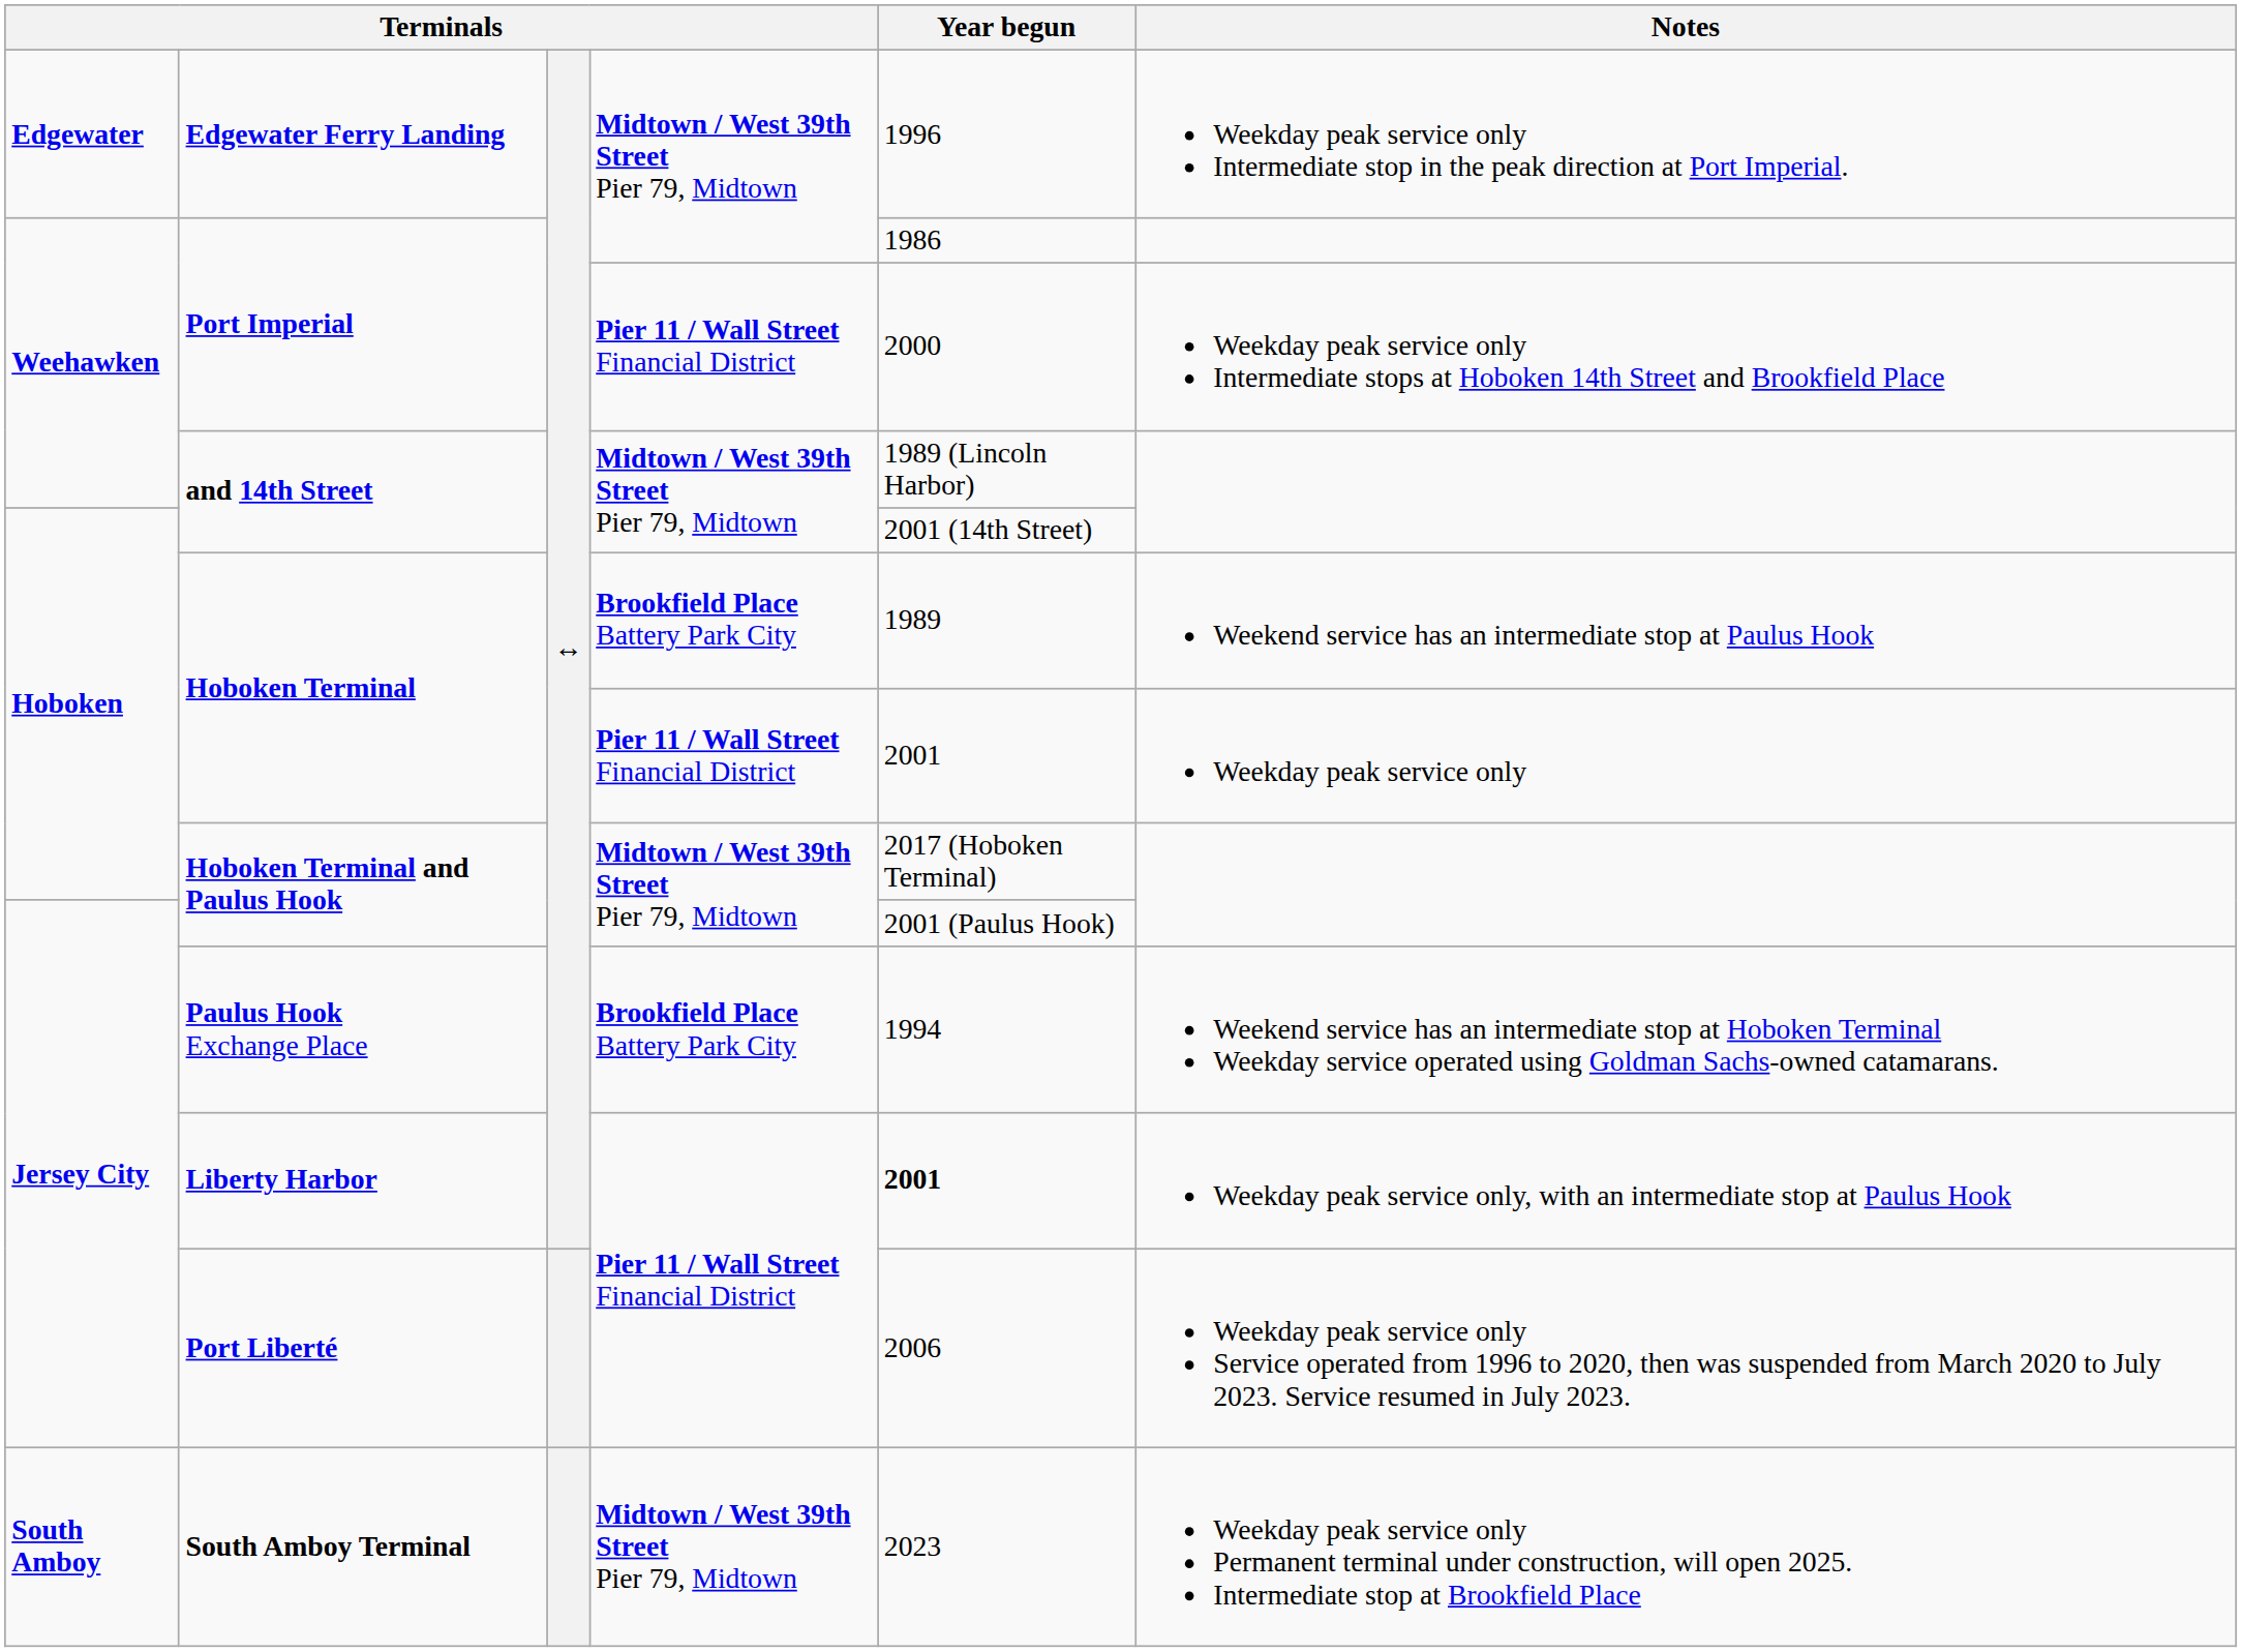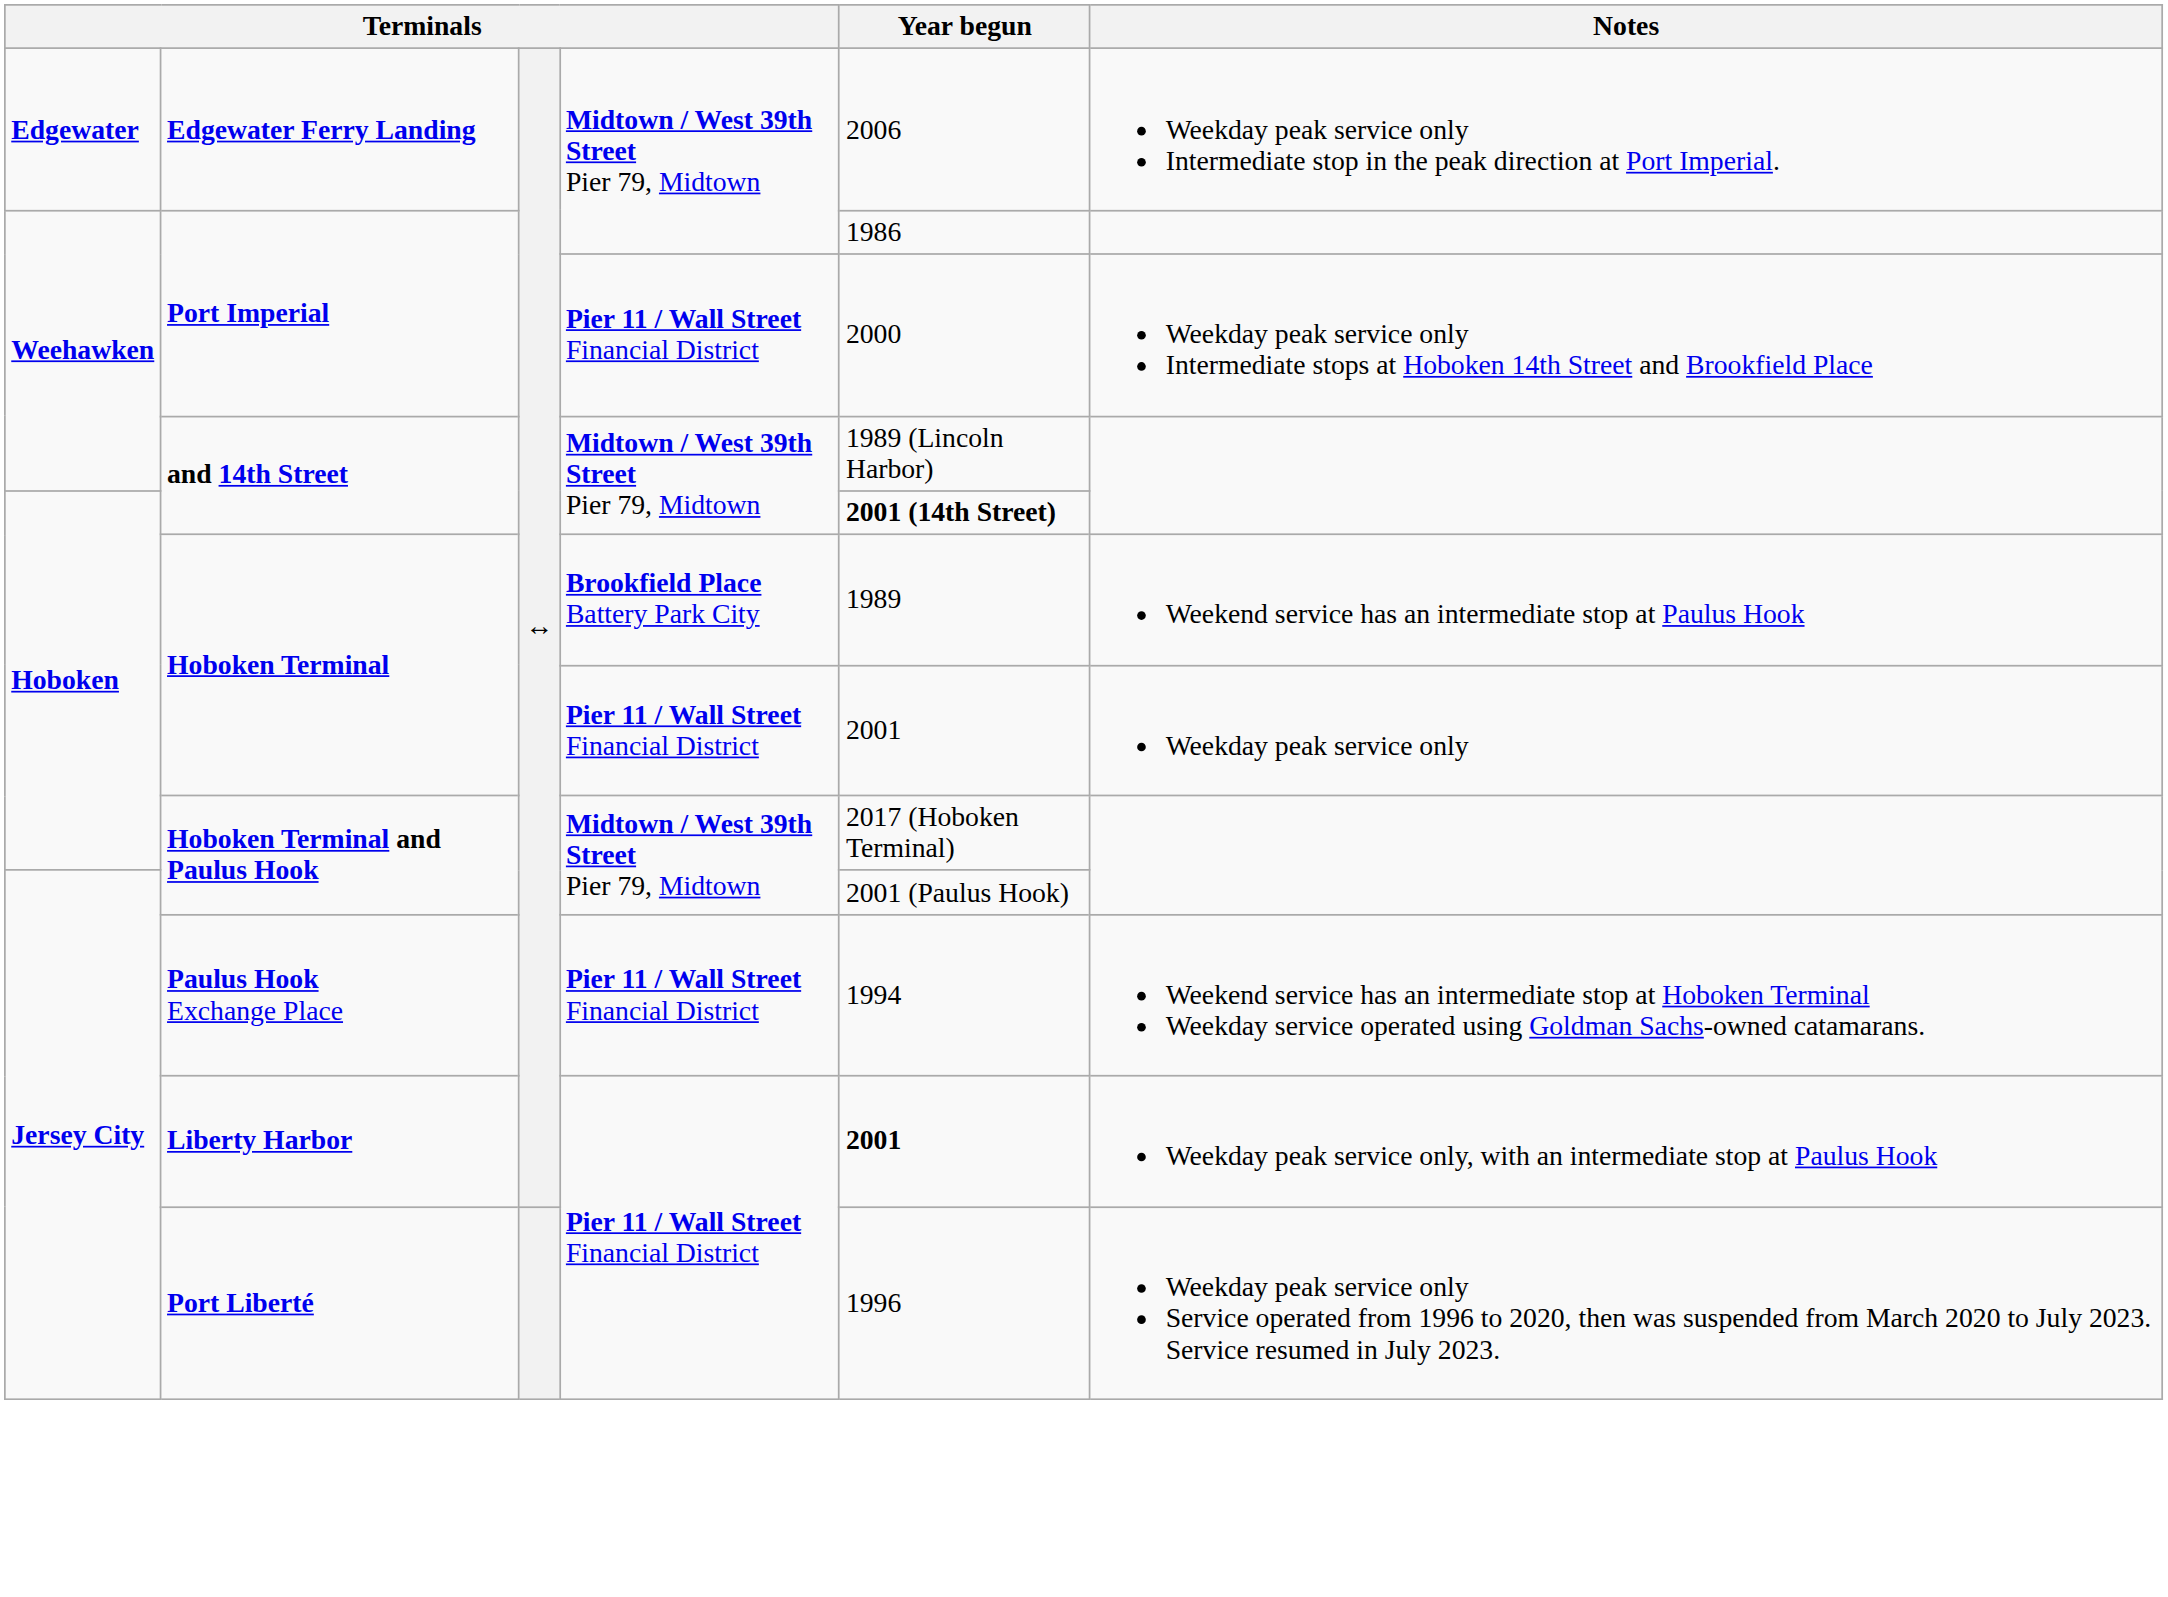Edgewater Ferry Landing | Year begun: 1996 -> 2006
Hoboken / and 14th Street | Year begun: normal -> bold
Paulus Hook Exchange Place | column 4: Brookfield Place Battery Park City -> Pier 11 / Wall Street Financial District
Port Liberté | Year begun: 2006 -> 1996
- row: South Amboy | South Amboy Terminal | Midtown / West 39th Street Pier 79, Midtown | 2023 | Weekday peak service only Permanent terminal under construction, will open 2025. Intermediate stop at Brookfield Place
